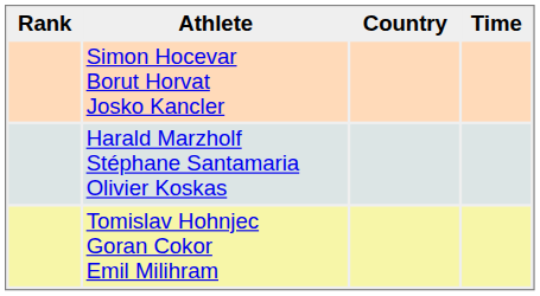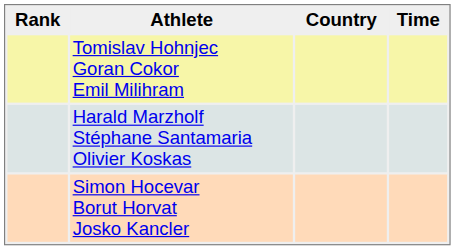rows swapped: Tomislav Hohnjec Goran Cokor Emil Milihram <-> Simon Hocevar Borut Horvat Josko Kancler
